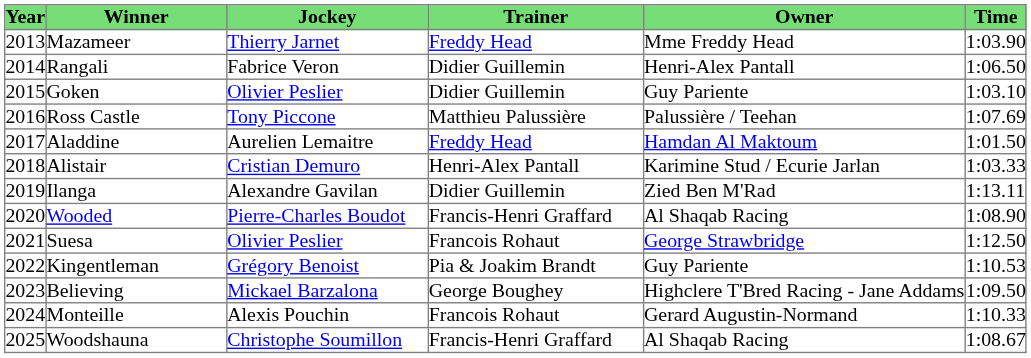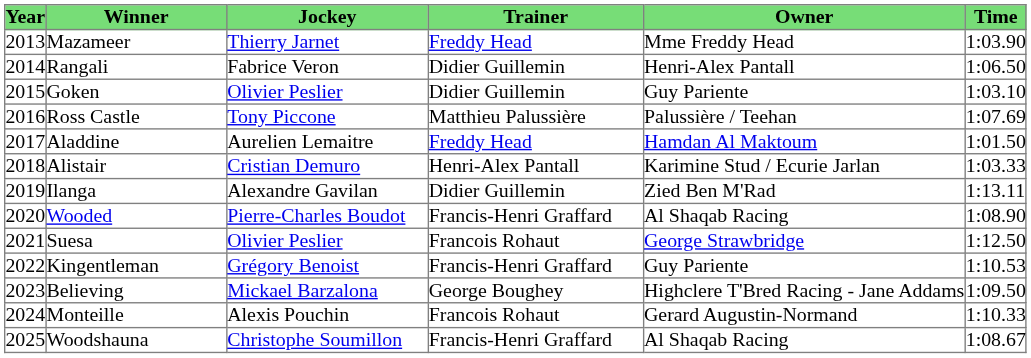Kingentleman | Trainer: Pia & Joakim Brandt -> Francis-Henri Graffard
